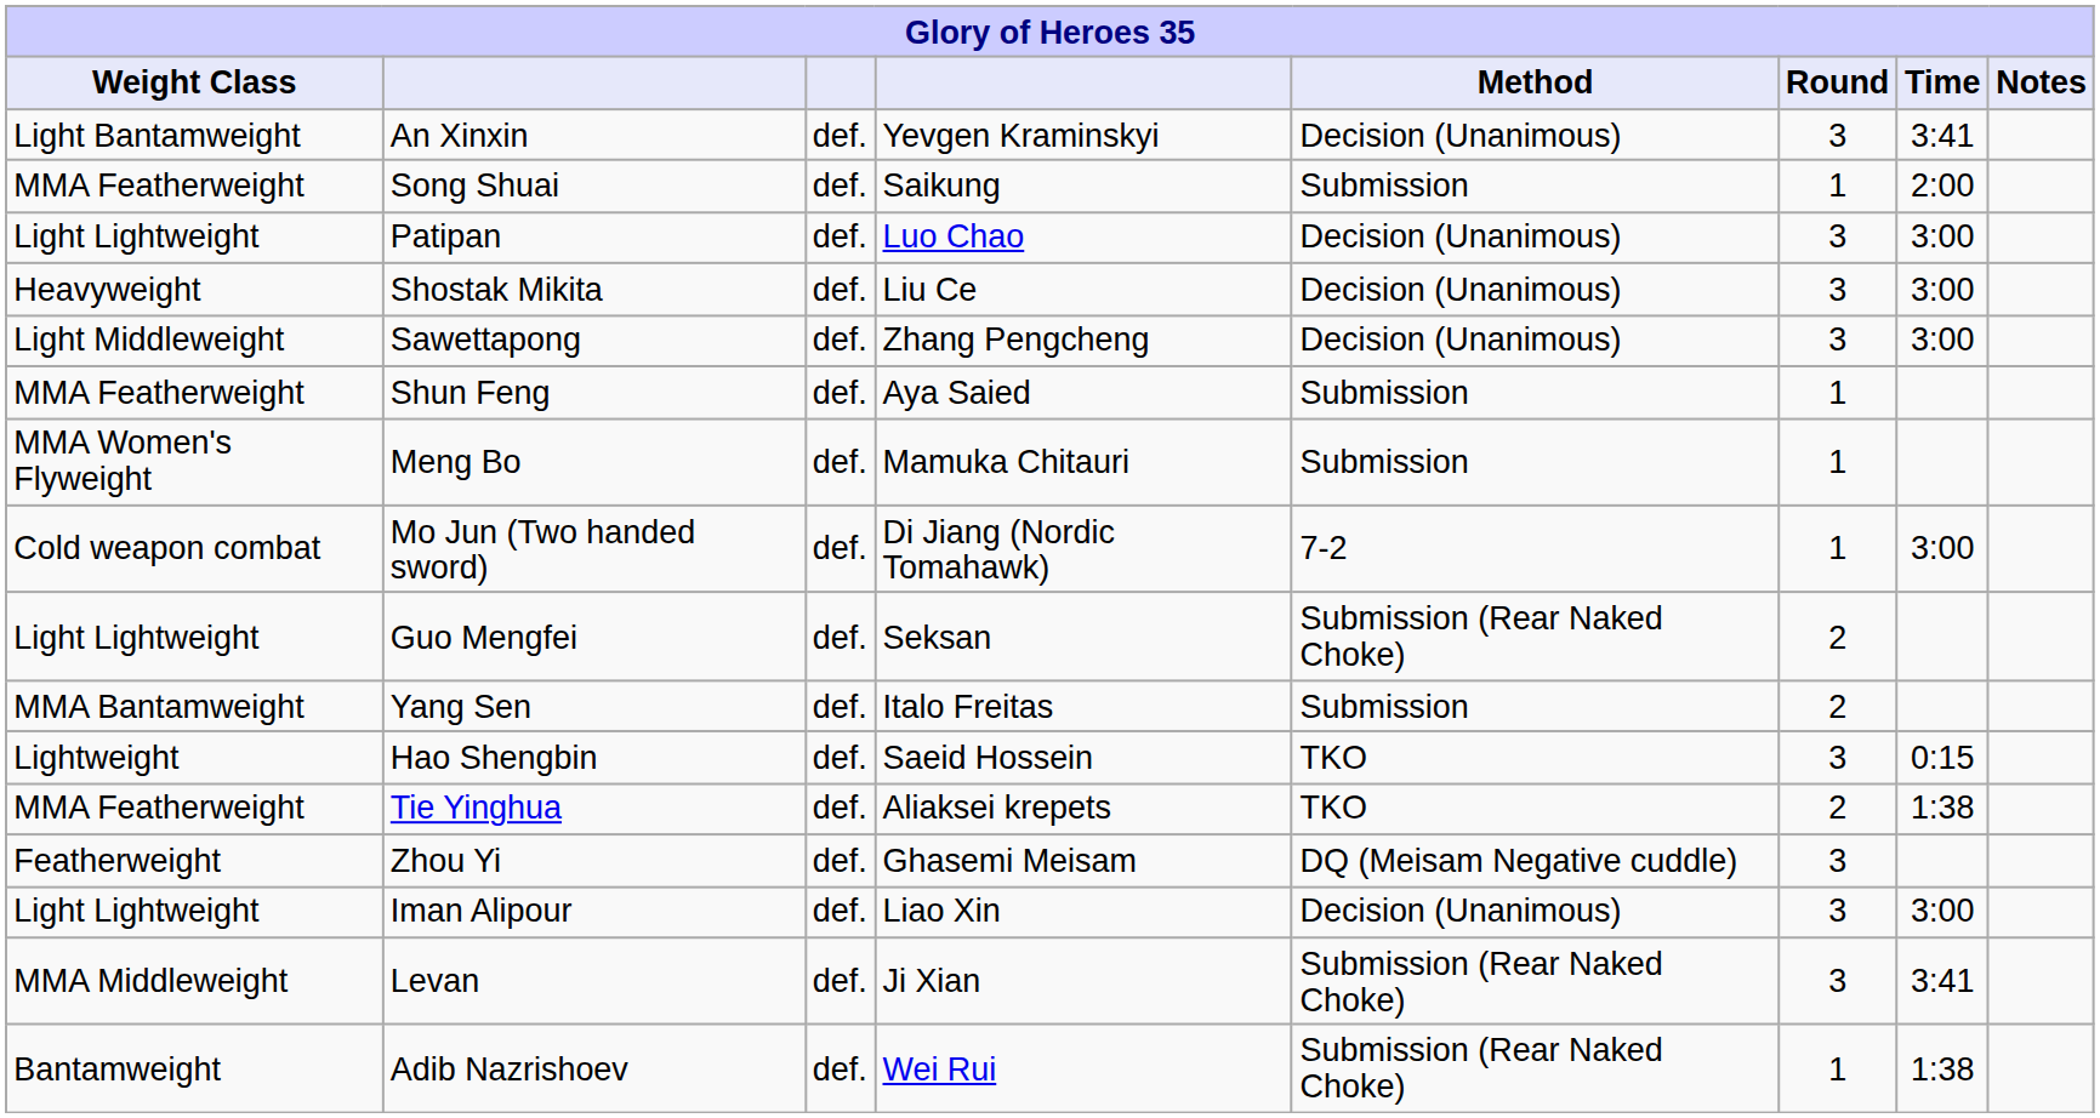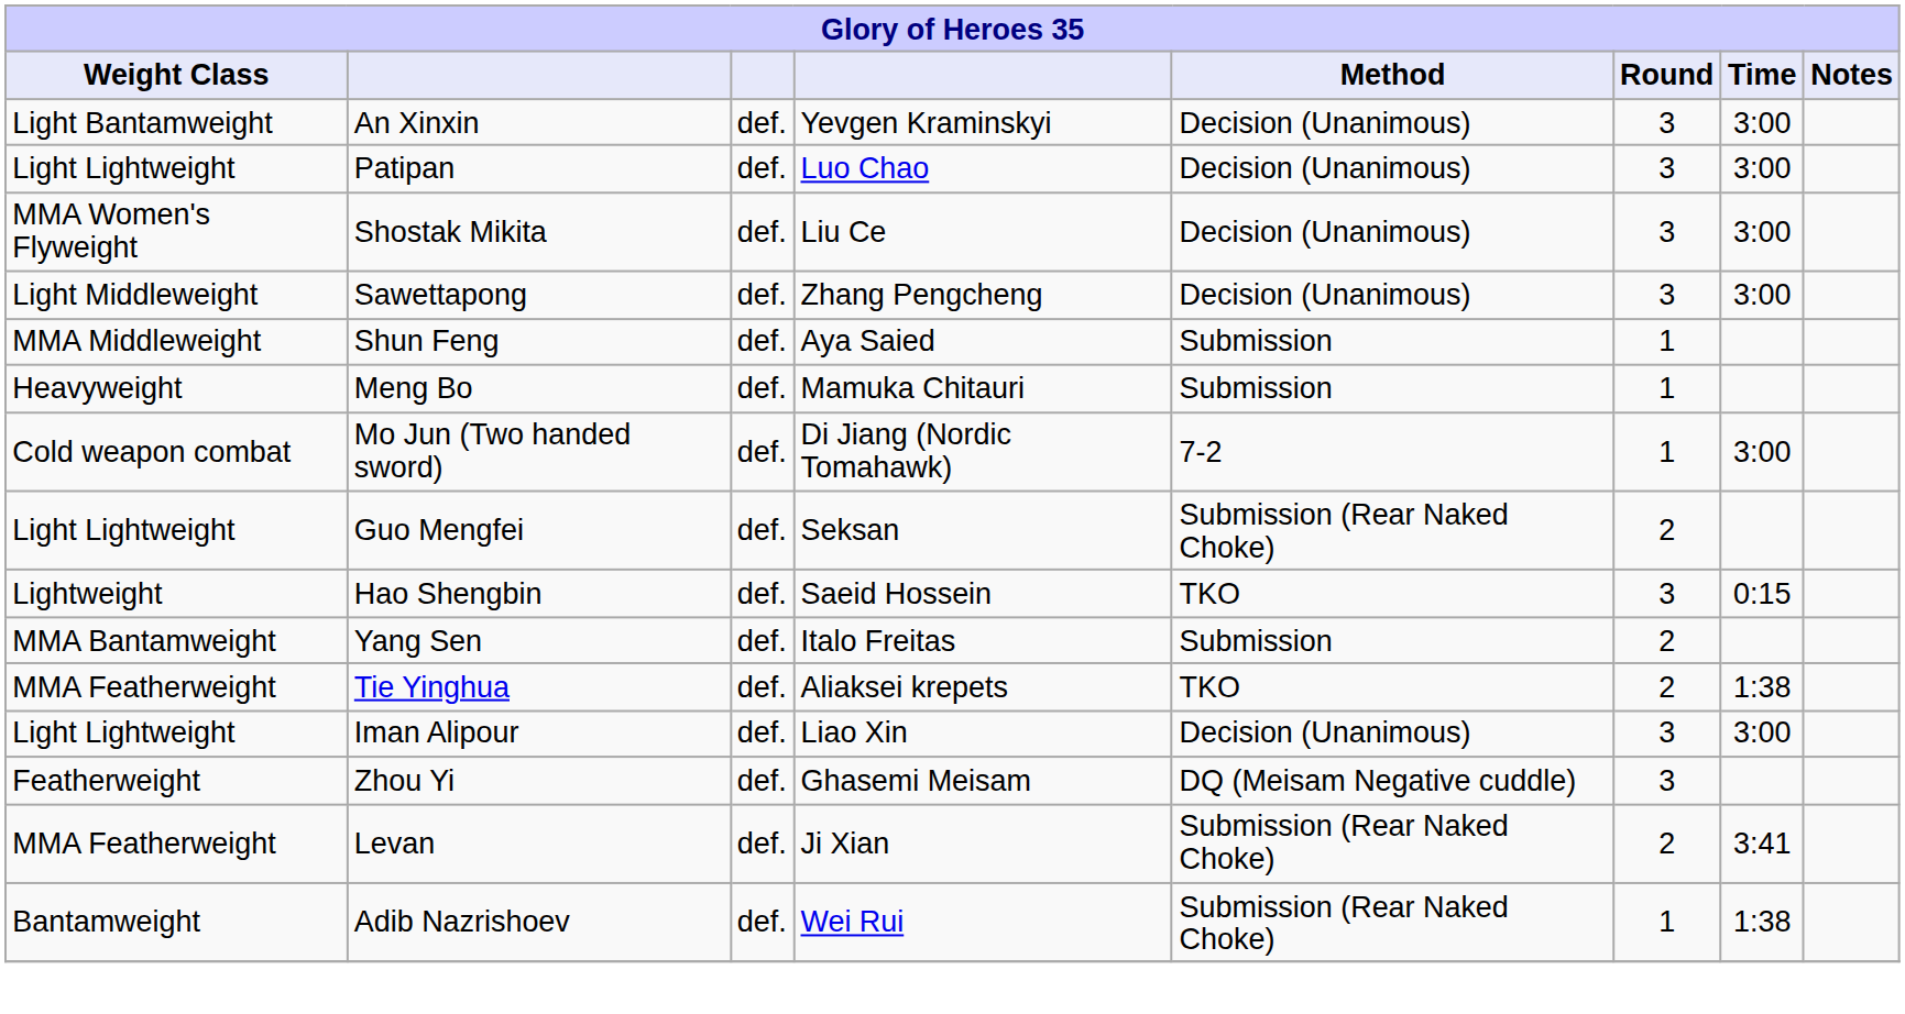An Xinxin | Time: 3:41 -> 3:00
- row: MMA Featherweight | Song Shuai | def. | Saikung | Submission | 1 | 2:00
Shostak Mikita | Weight Class: Heavyweight -> MMA Women's Flyweight
Shun Feng | Weight Class: MMA Featherweight -> MMA Middleweight
Meng Bo | Weight Class: MMA Women's Flyweight -> Heavyweight
rows swapped: Hao Shengbin <-> Yang Sen
rows swapped: Iman Alipour <-> Zhou Yi
Levan | Weight Class: MMA Middleweight -> MMA Featherweight
Levan | Round: 3 -> 2
